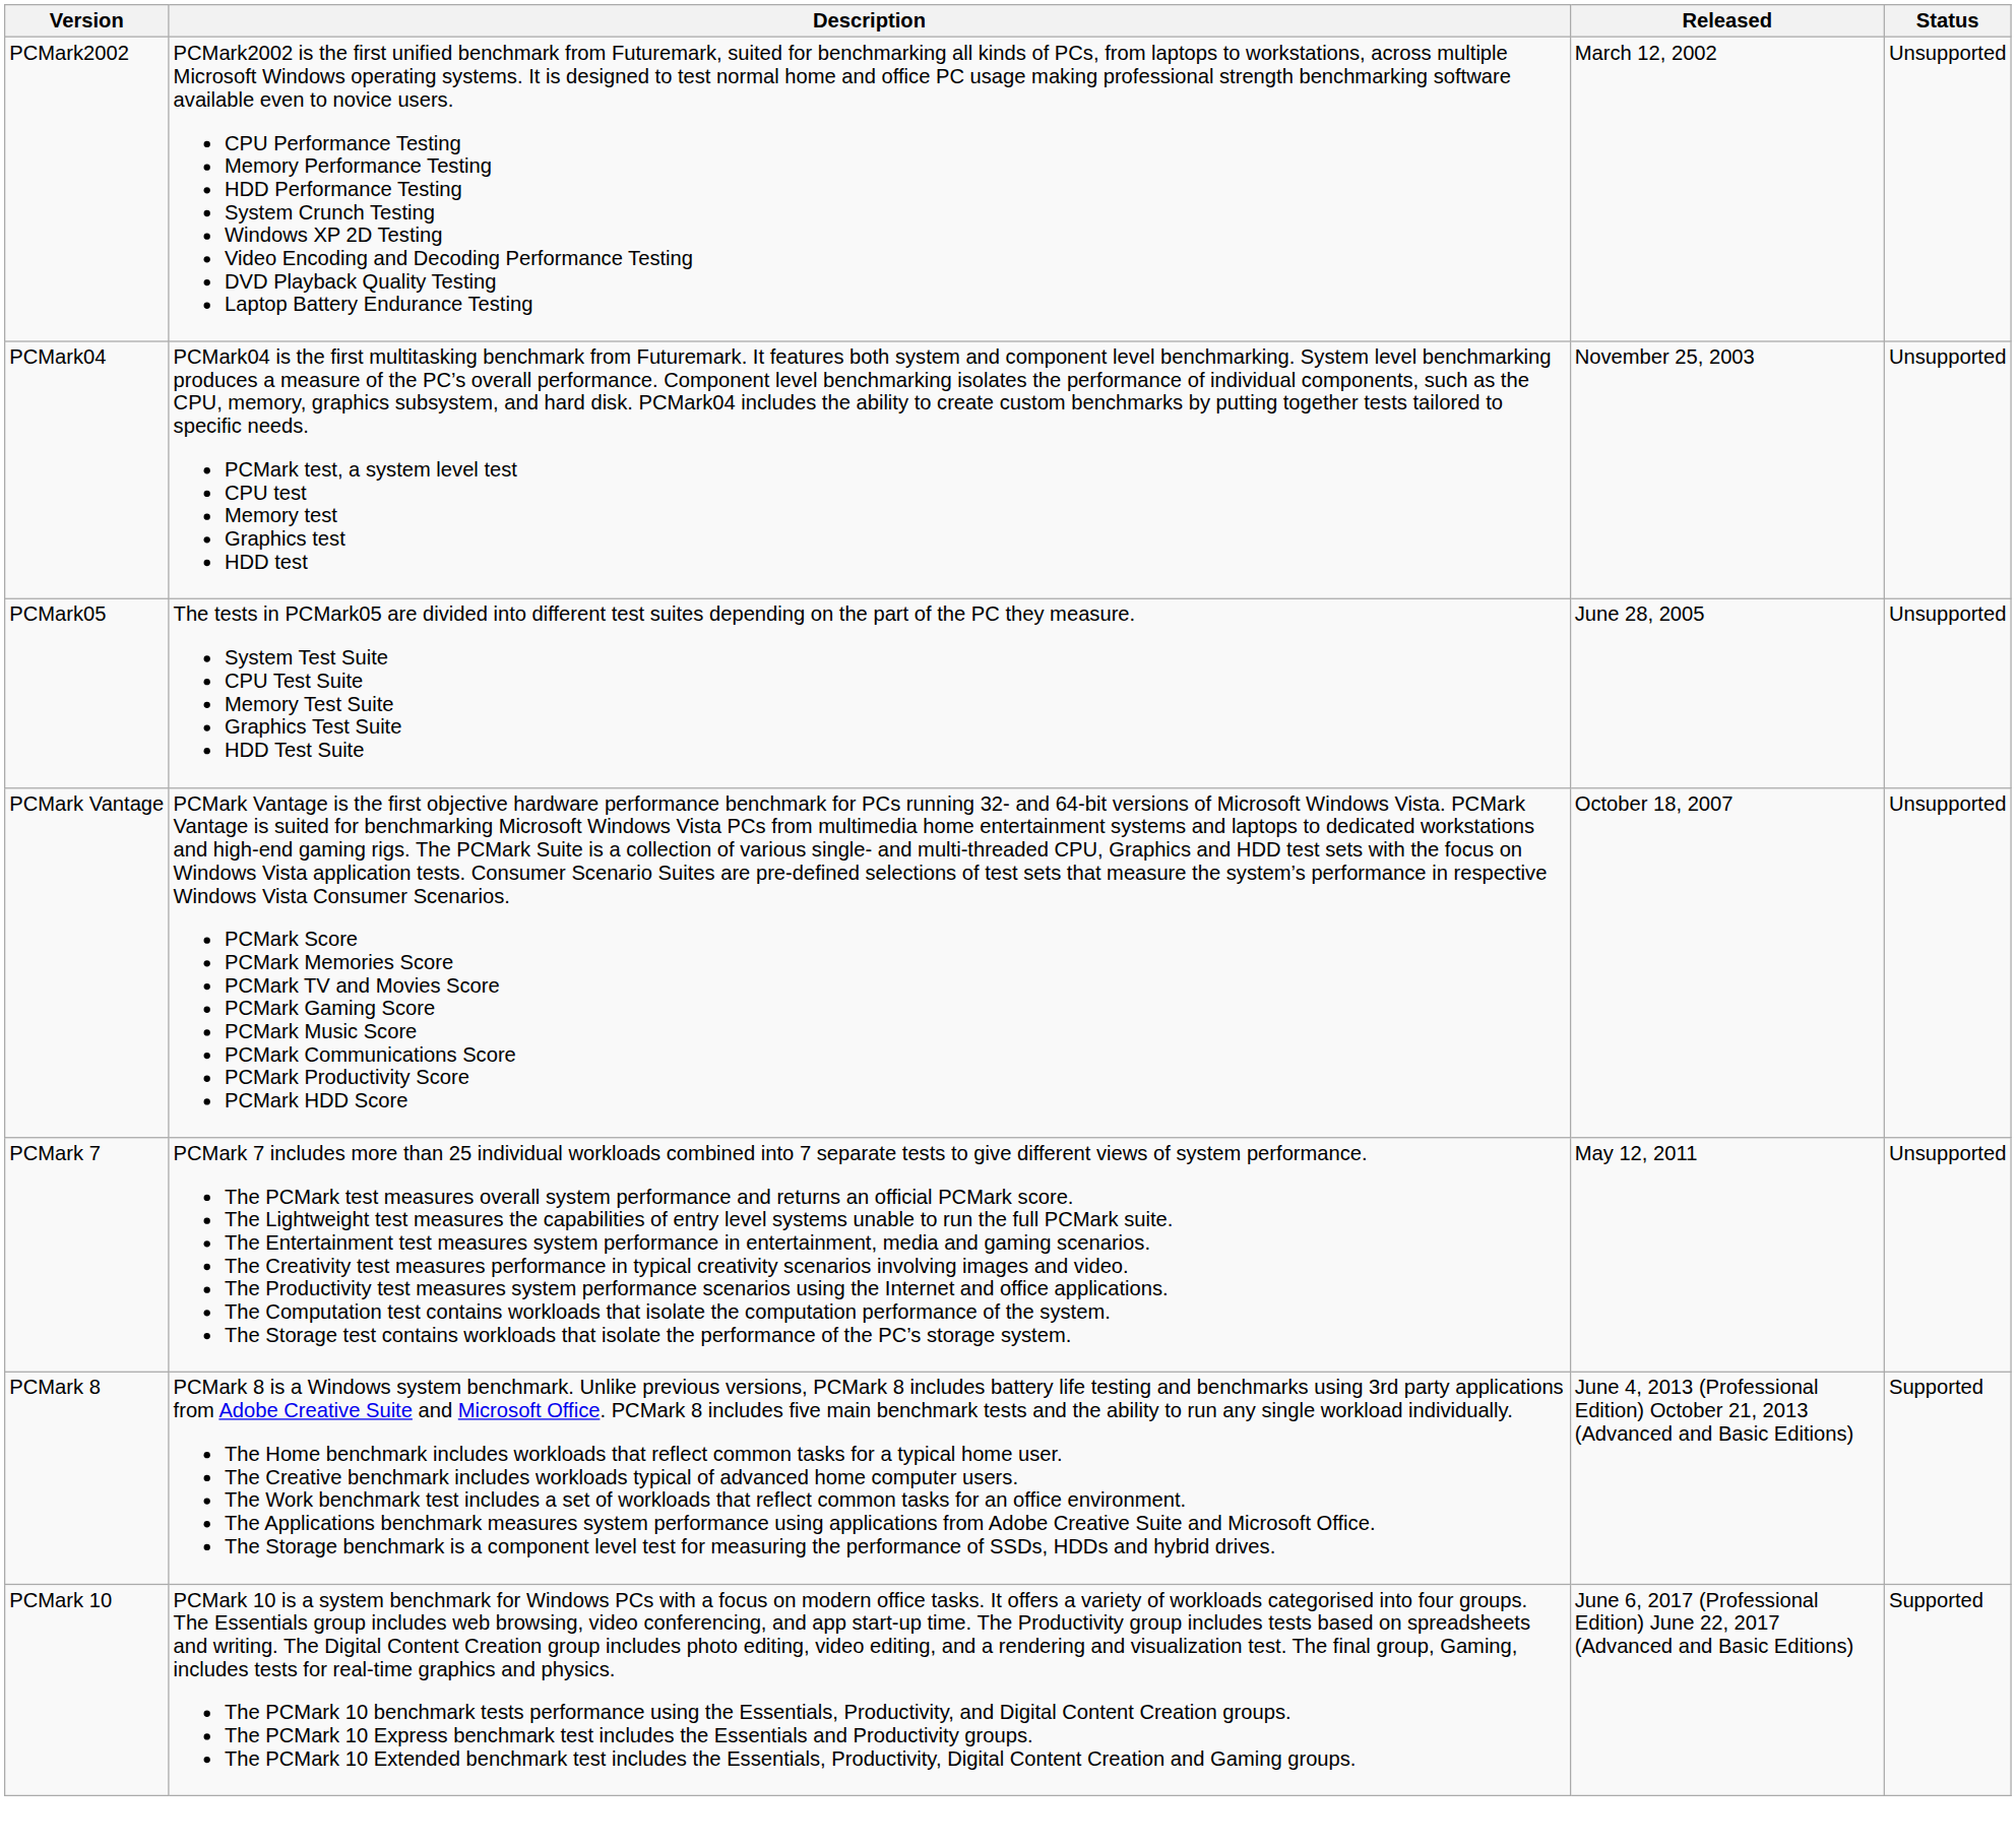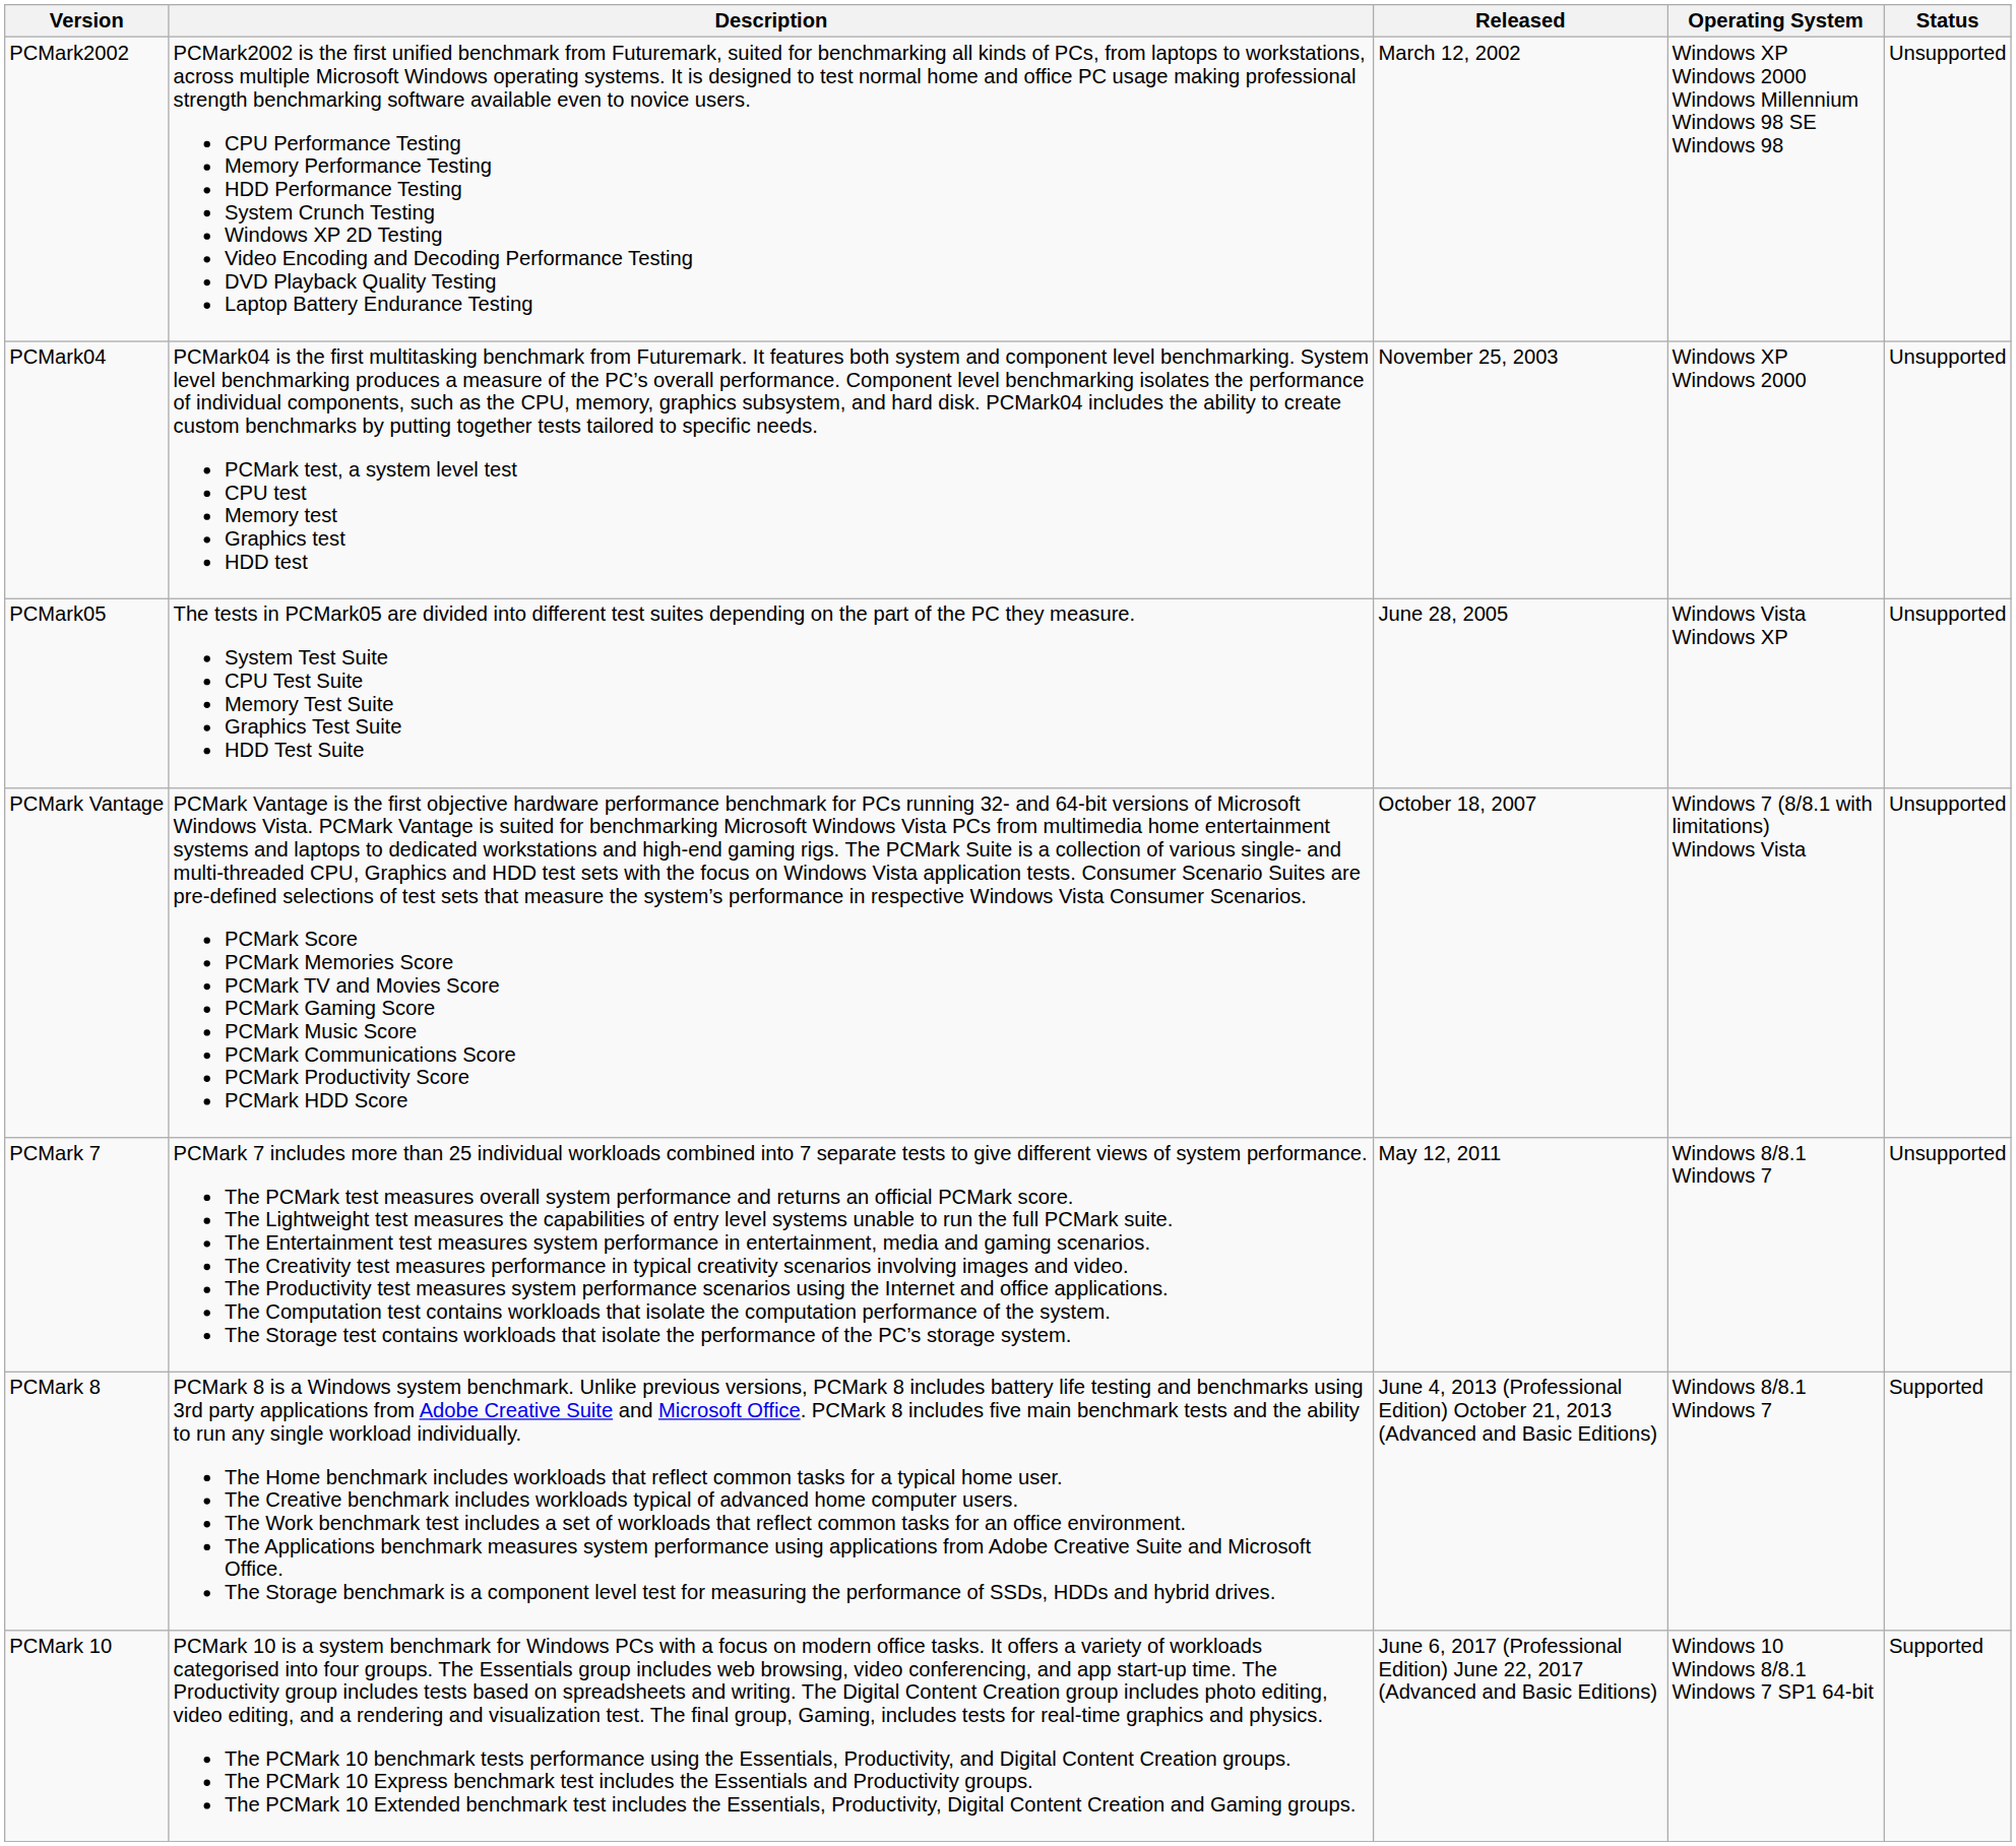+ column: Operating System | Windows XP Windows 2000 Windows Millennium Windows 98 SE Windows 98 | Windows XP Windows 2000 | Windows Vista Windows XP | Windows 7 (8/8.1 with limitations) Windows Vista | Windows 8/8.1 Windows 7 | Windows 8/8.1 Windows 7 | Windows 10 Windows 8/8.1 Windows 7 SP1 64-bit
